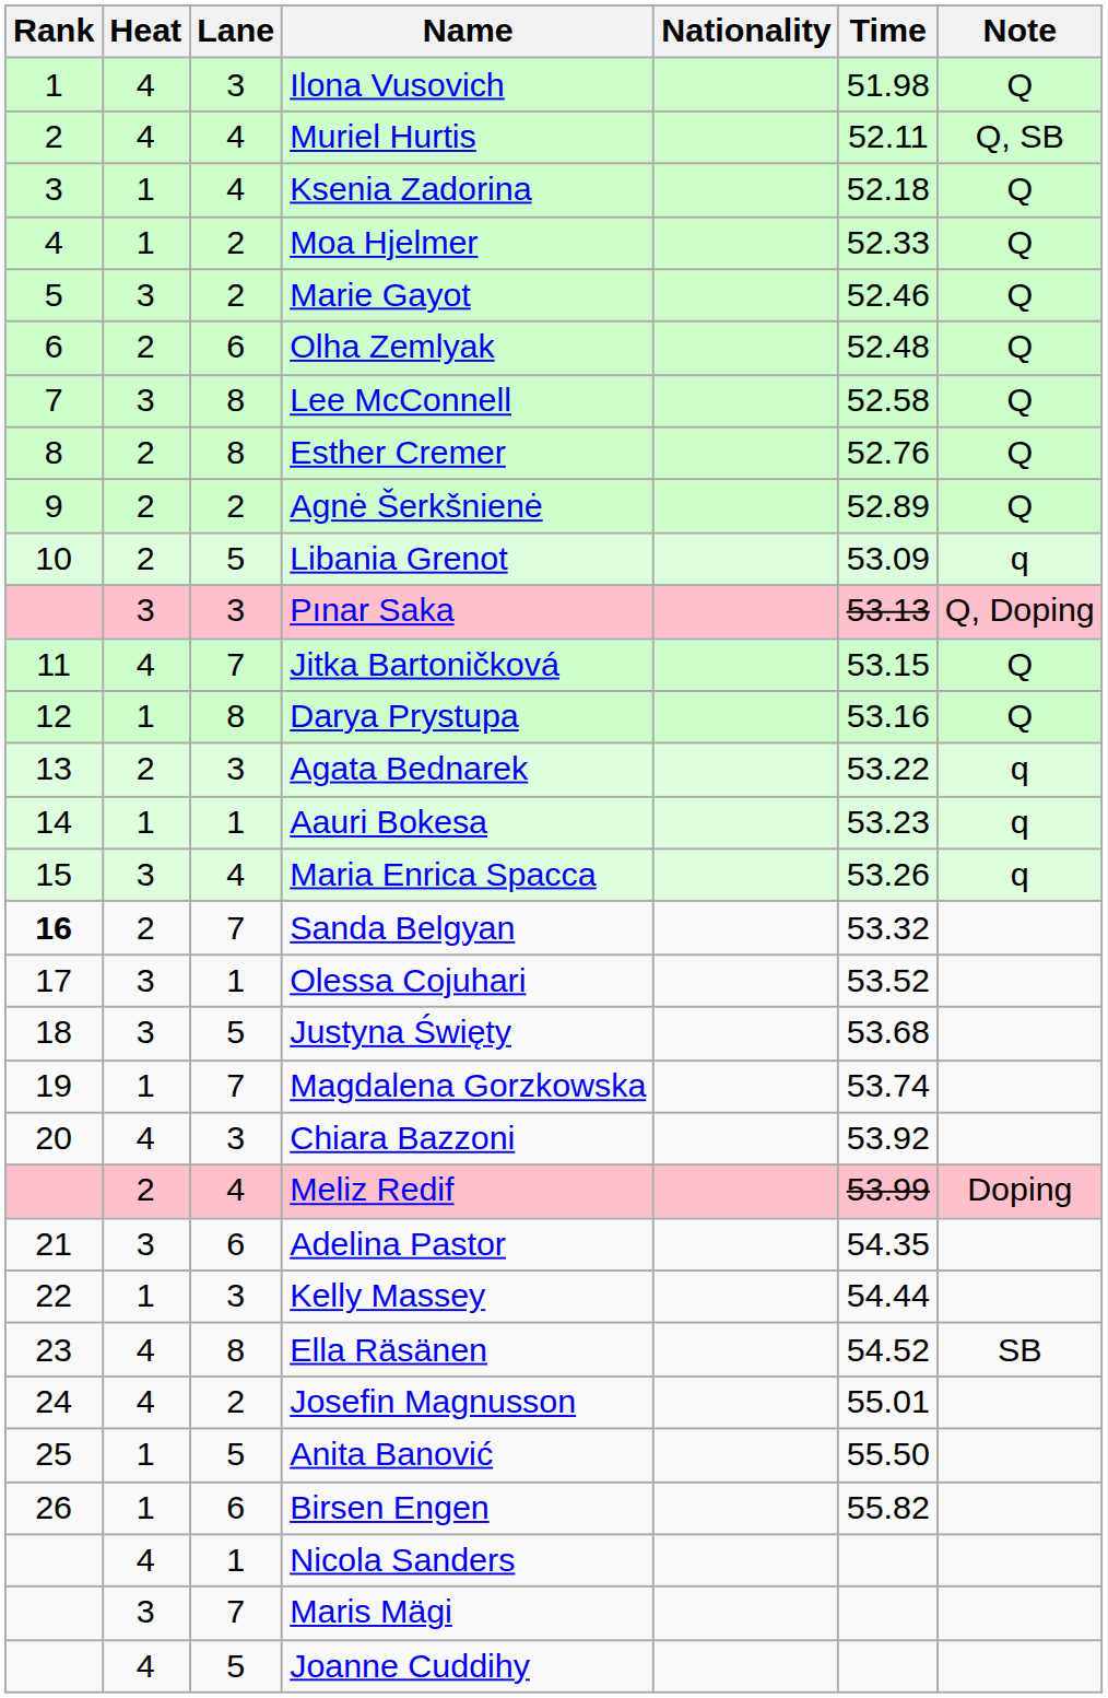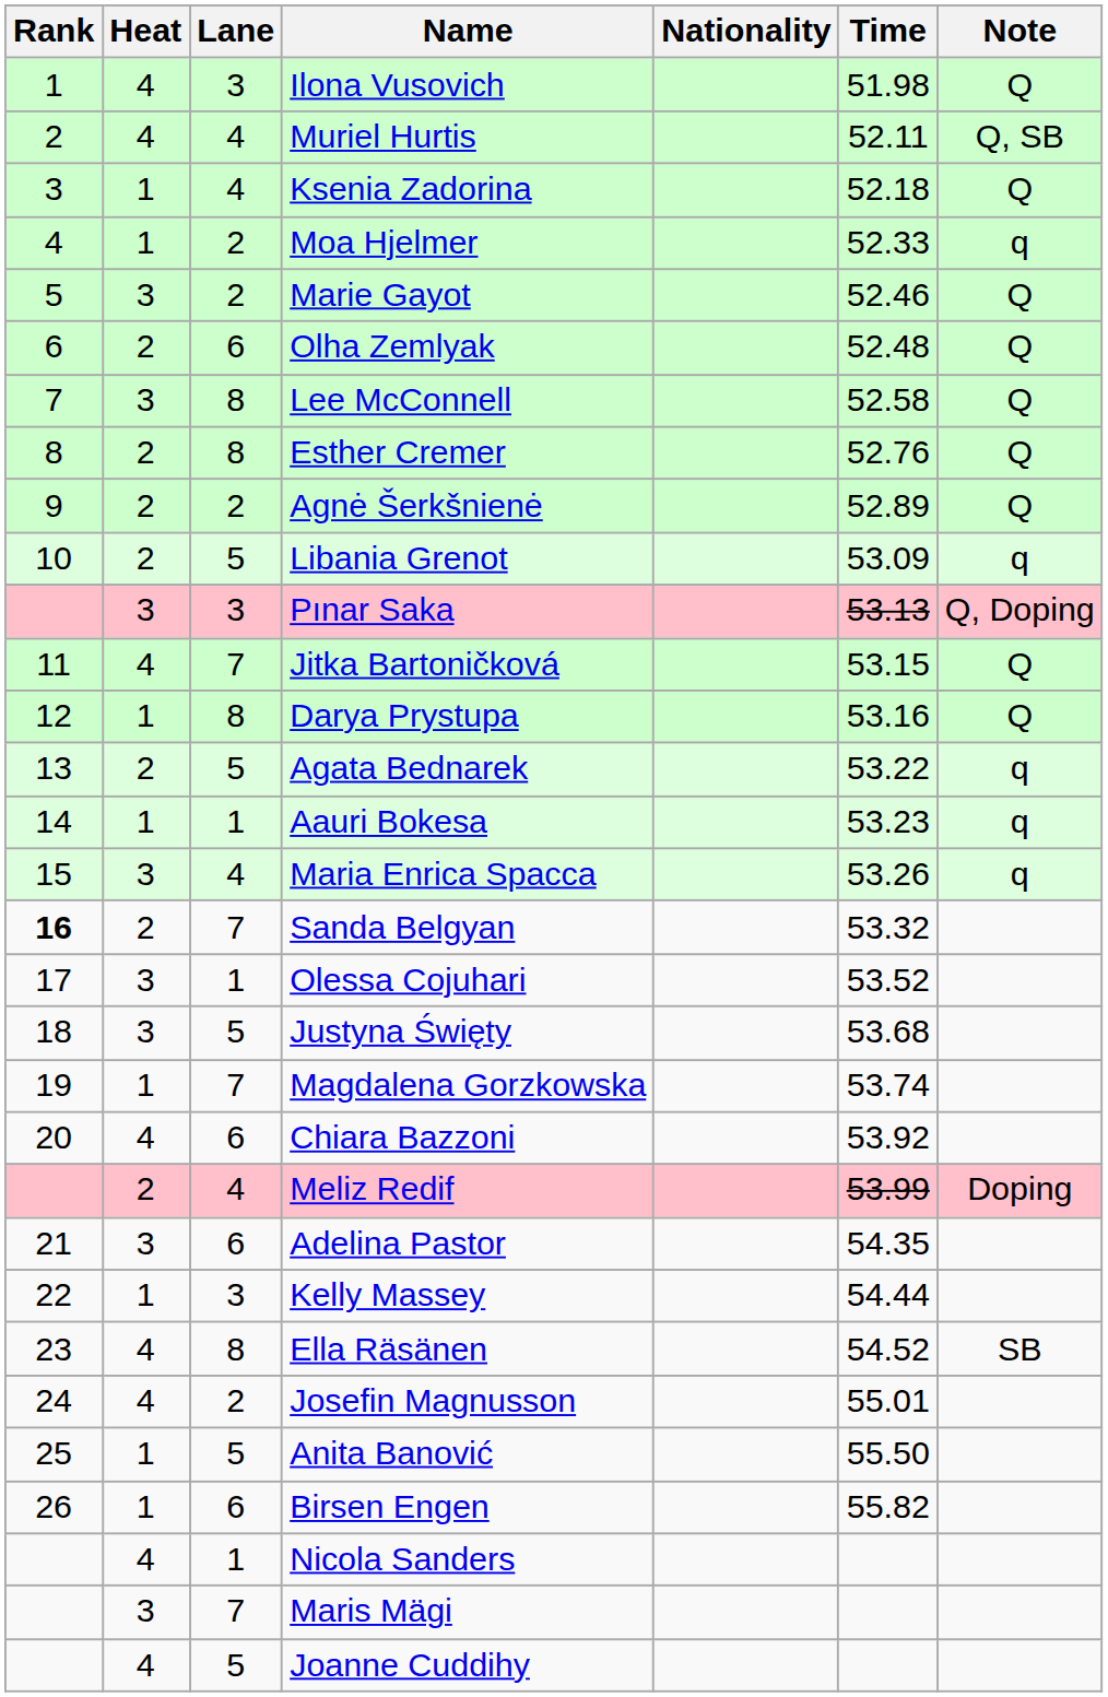Moa Hjelmer | Note: Q -> q
Agata Bednarek | Lane: 3 -> 5
Chiara Bazzoni | Lane: 3 -> 6
